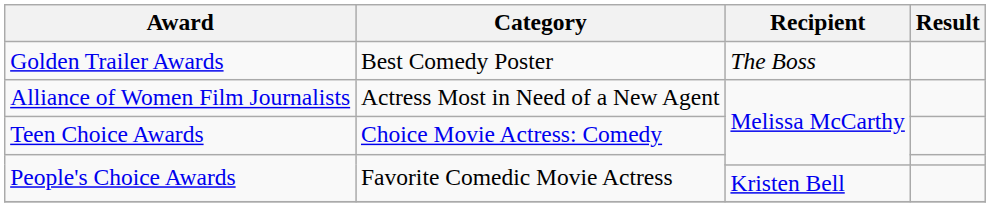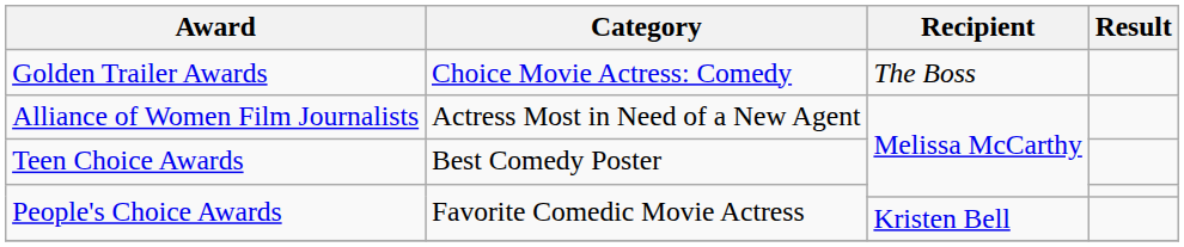Golden Trailer Awards | Category: Best Comedy Poster -> Choice Movie Actress: Comedy
Teen Choice Awards | Category: Choice Movie Actress: Comedy -> Best Comedy Poster
